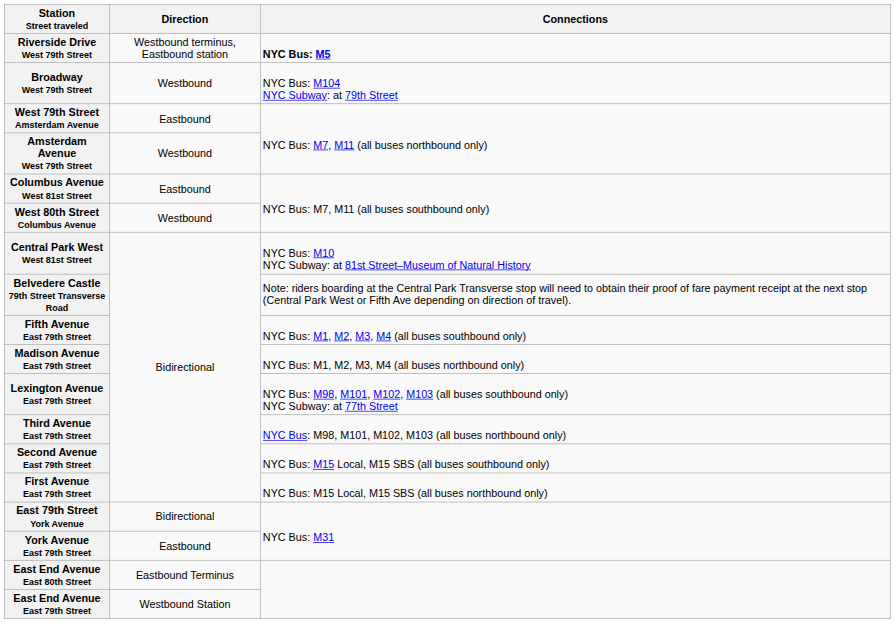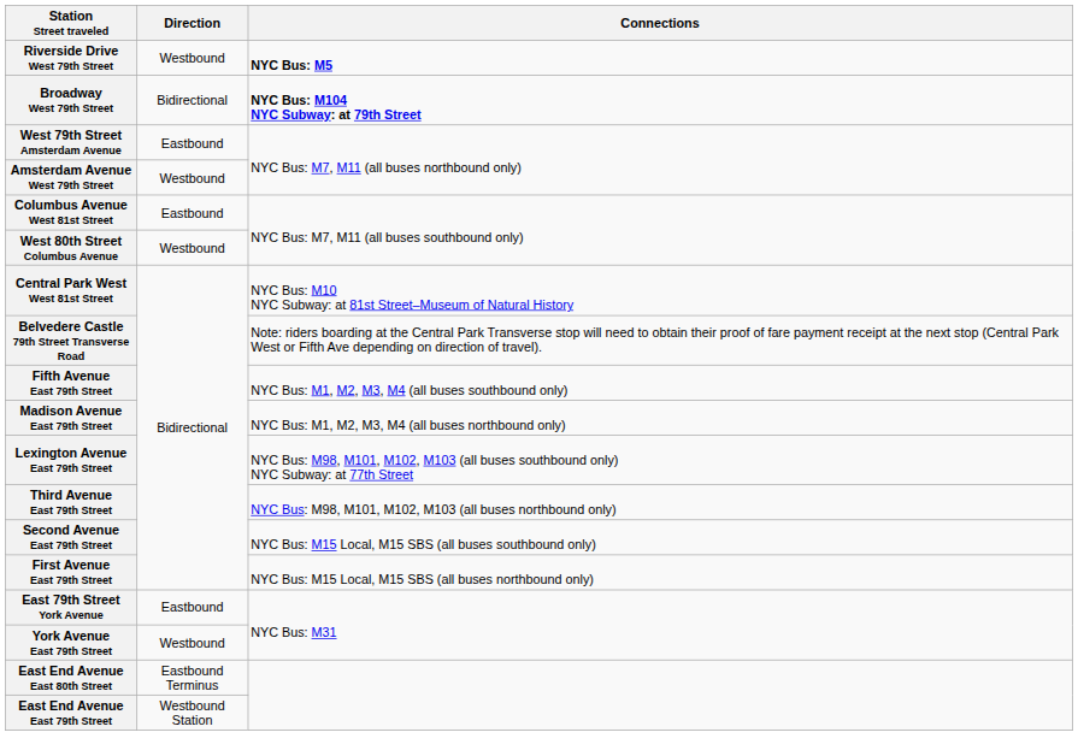Riverside Drive West 79th Street | Direction: Westbound terminus, Eastbound station -> Westbound
Broadway West 79th Street | Direction: Westbound -> Bidirectional
Broadway West 79th Street | Connections: normal -> bold
East 79th Street York Avenue | Direction: Bidirectional -> Eastbound
York Avenue East 79th Street | Direction: Eastbound -> Westbound
